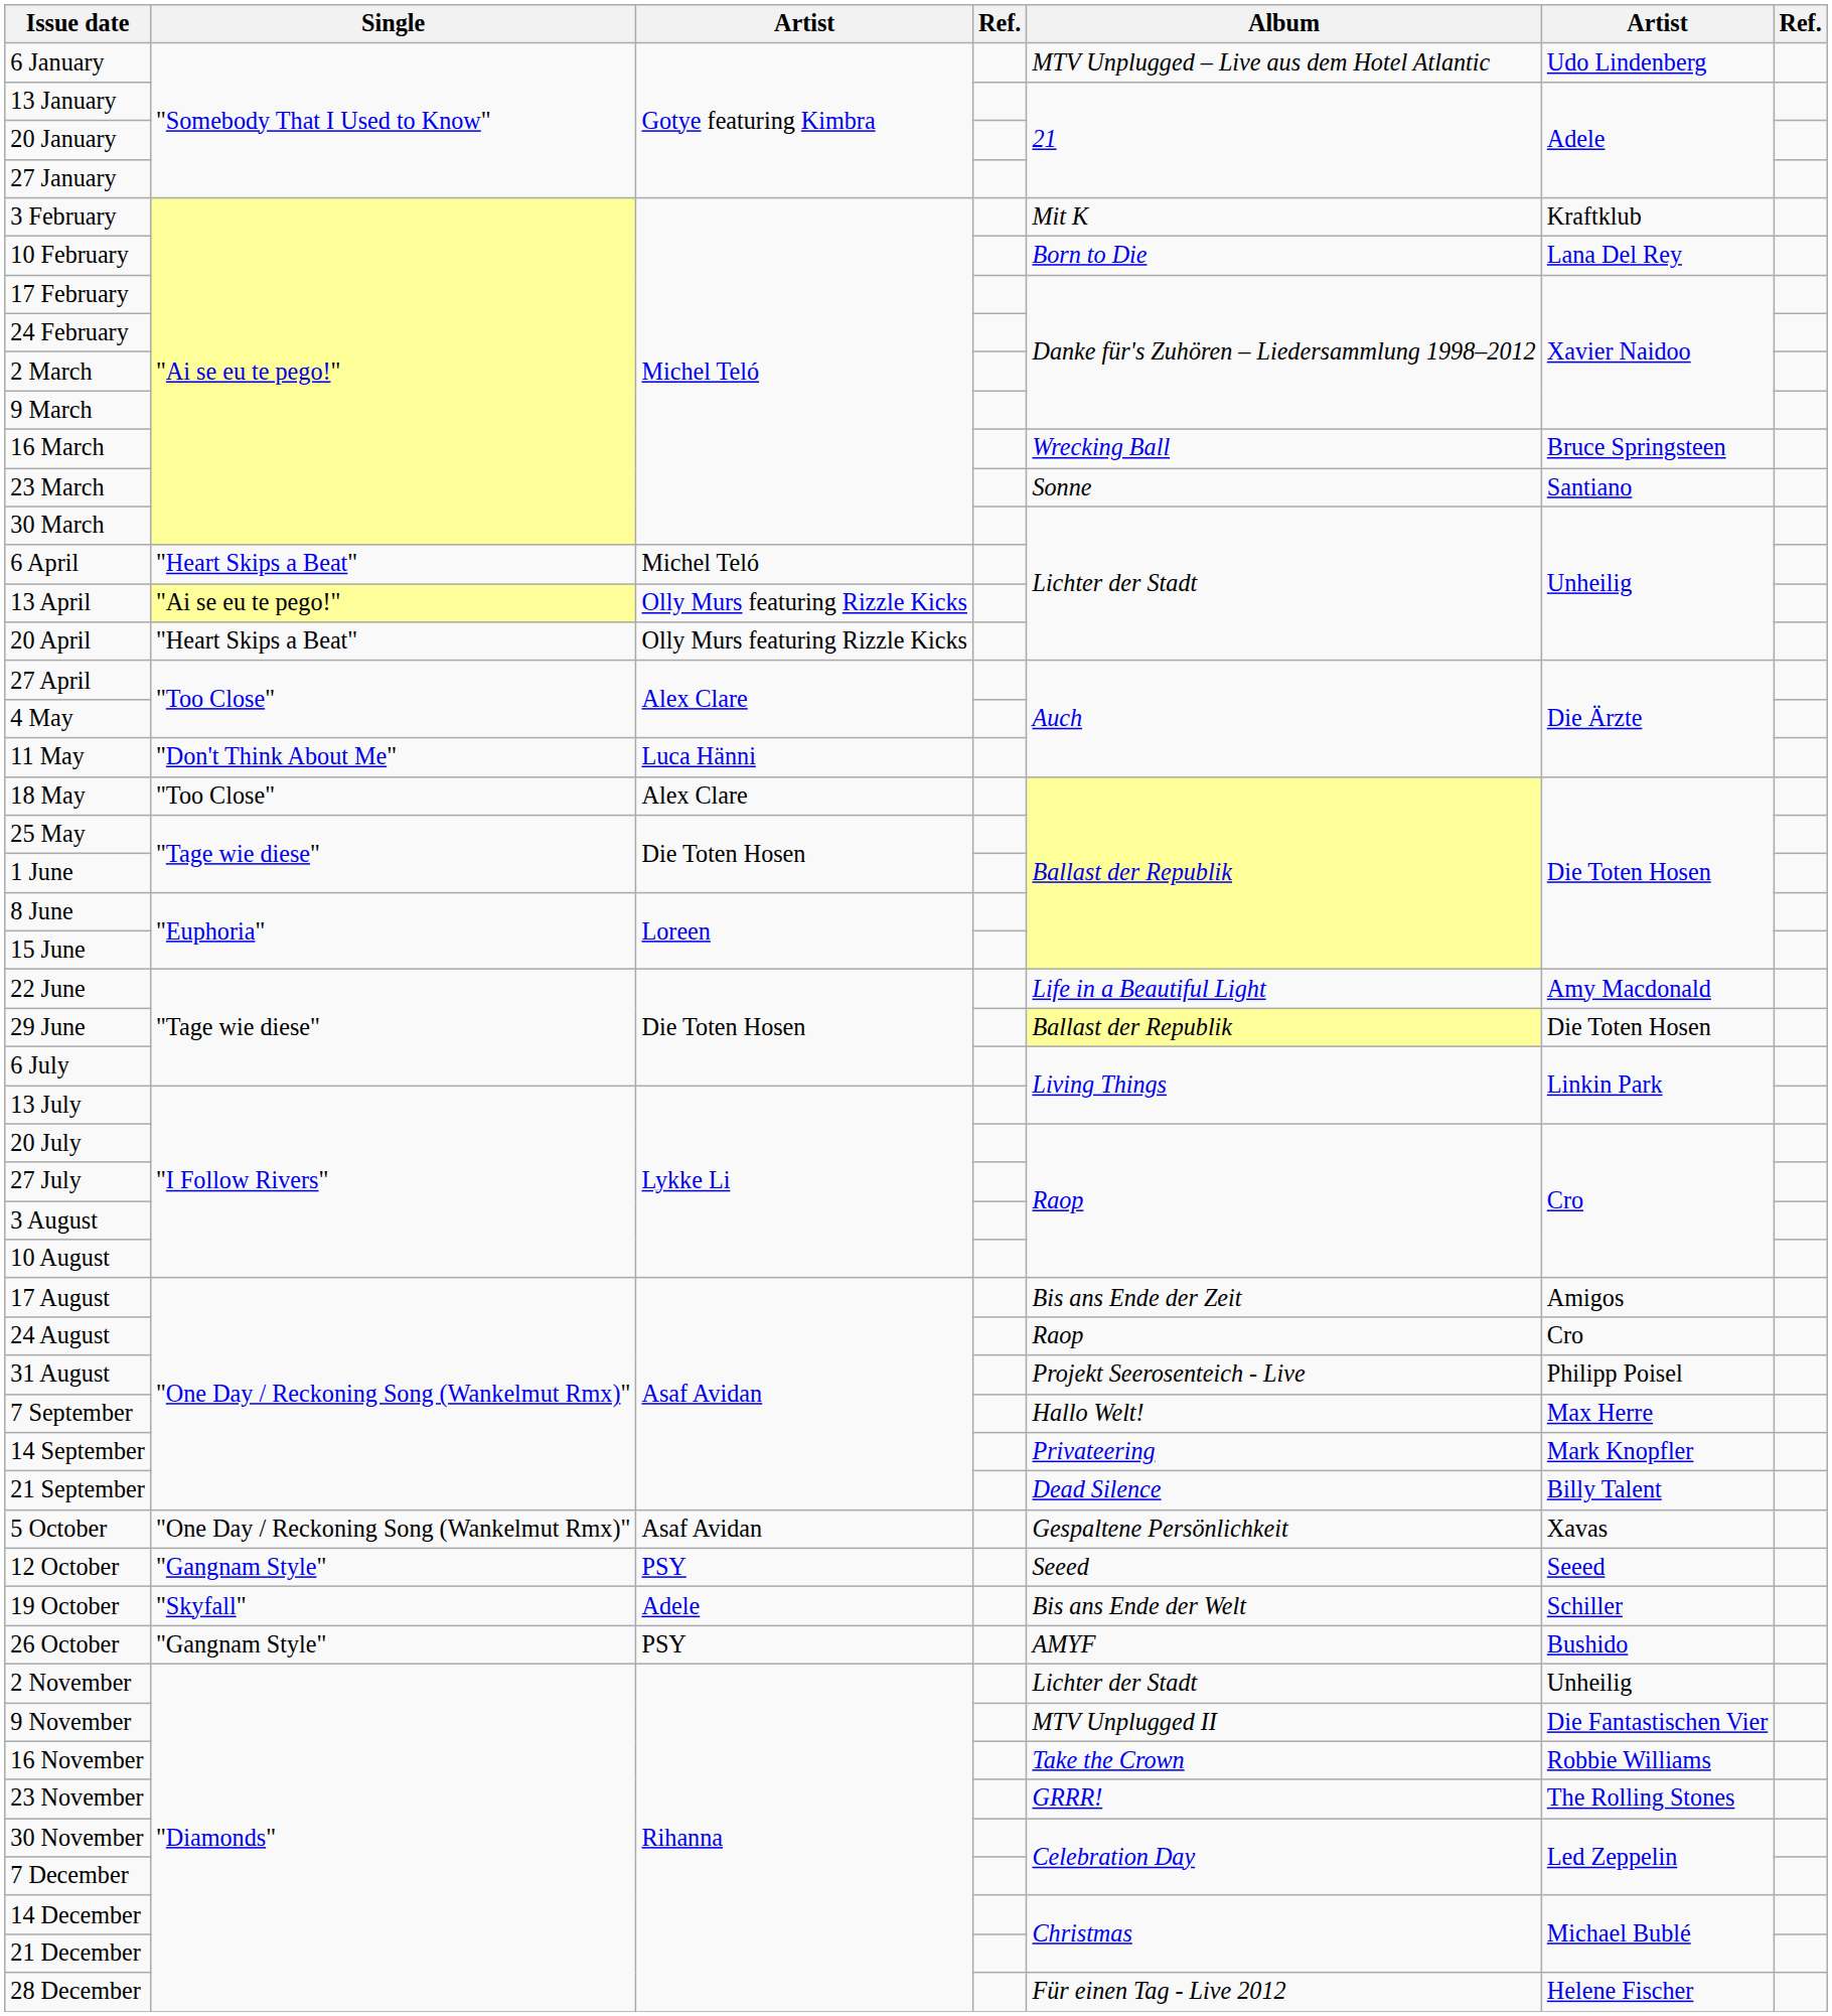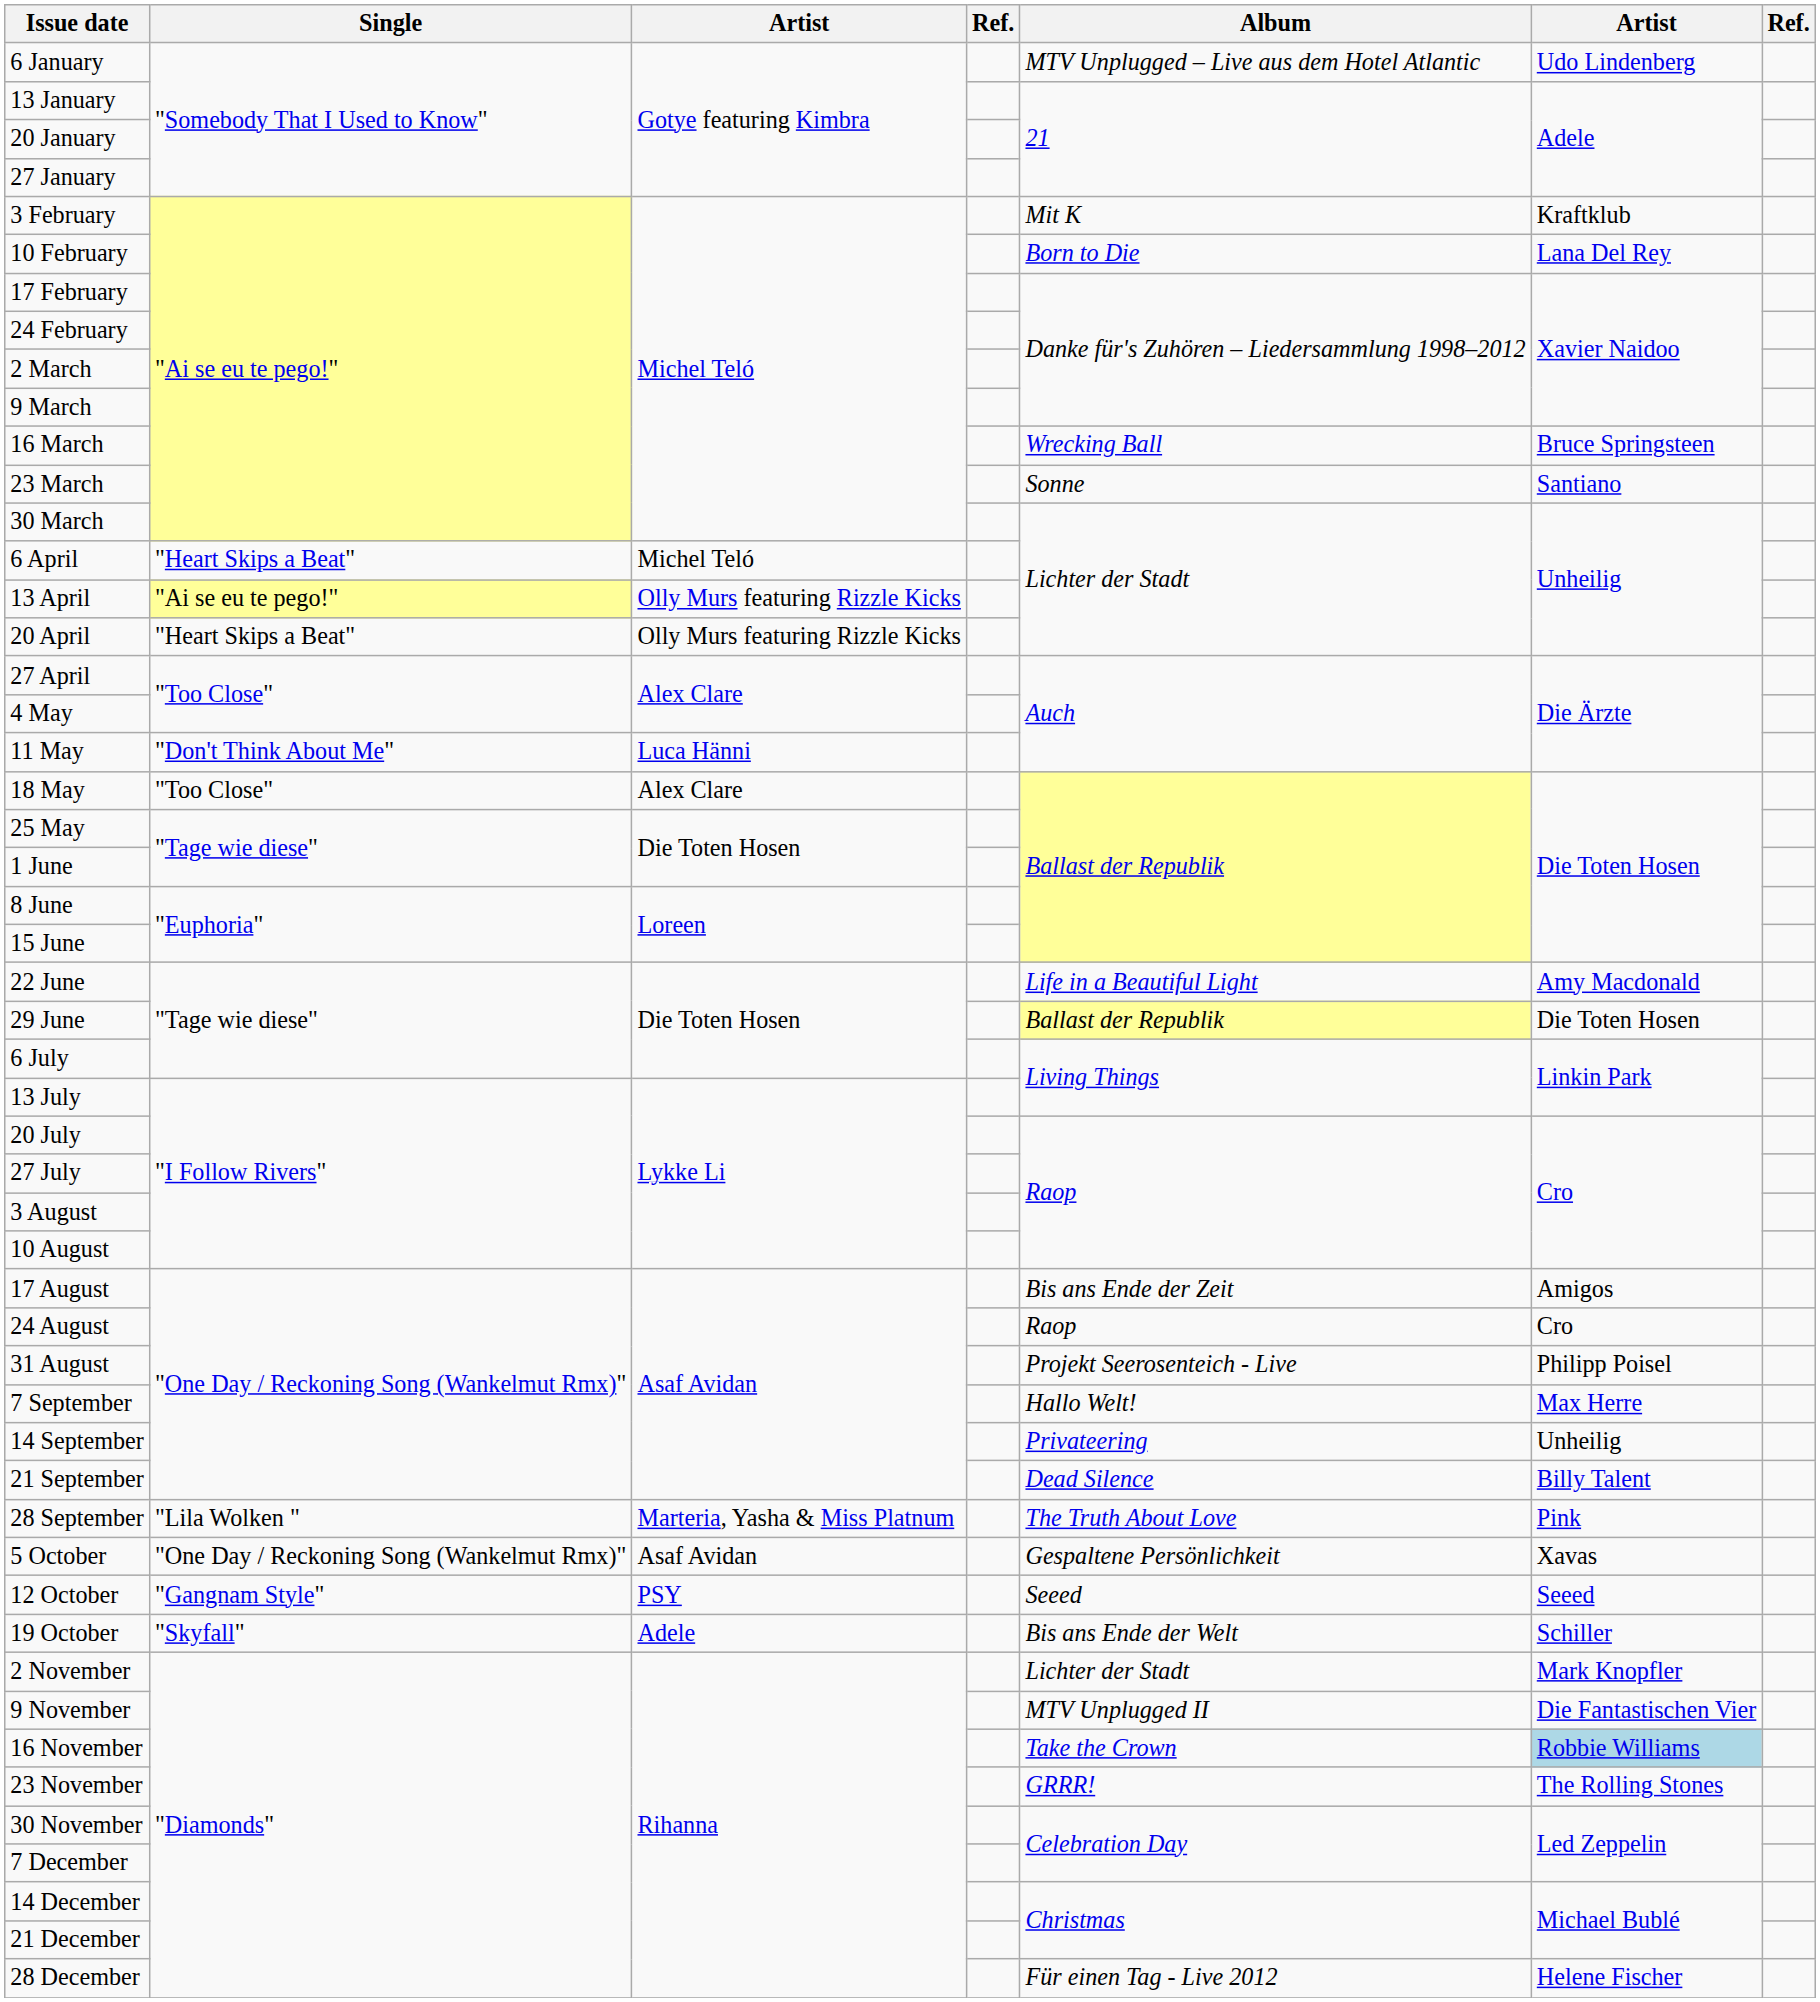14 September | column 6: Mark Knopfler -> Unheilig
+ row: 28 September | "Lila Wolken " | Marteria, Yasha & Miss Platnum | The Truth About Love | Pink
- row: 26 October | "Gangnam Style" | PSY | AMYF | Bushido
2 November | column 6: Unheilig -> Mark Knopfler
16 November | column 6: no background -> lightblue background
